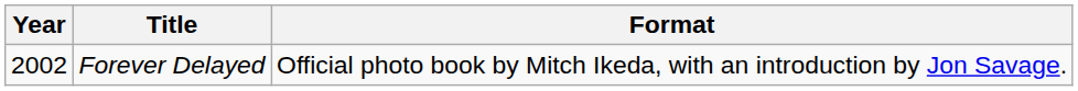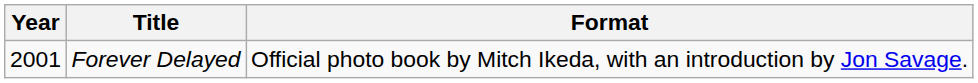Forever Delayed | Year: 2002 -> 2001
